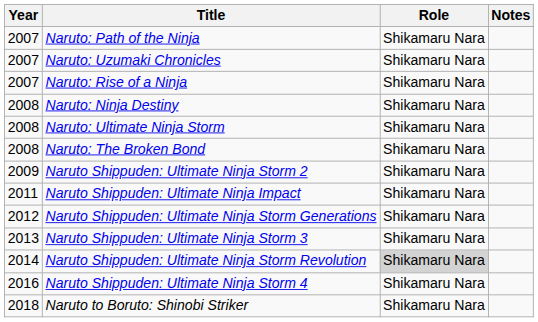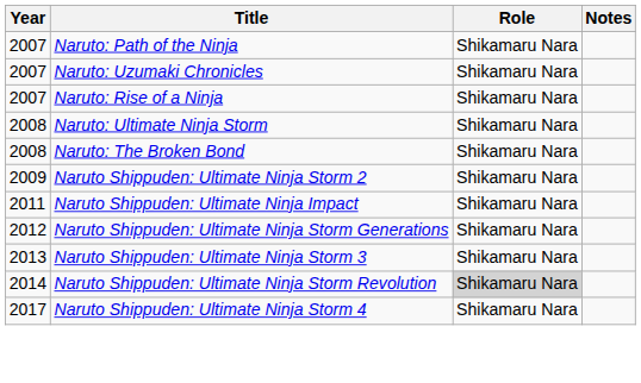- row: 2008 | Naruto: Ninja Destiny | Shikamaru Nara
Naruto Shippuden: Ultimate Ninja Storm 4 | Year: 2016 -> 2017
- row: 2018 | Naruto to Boruto: Shinobi Striker | Shikamaru Nara
